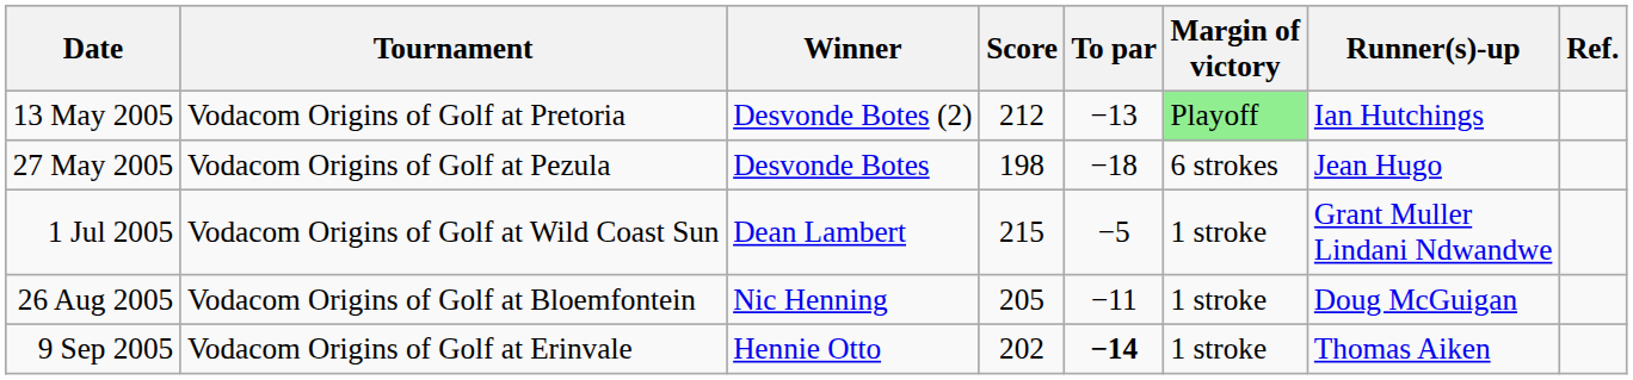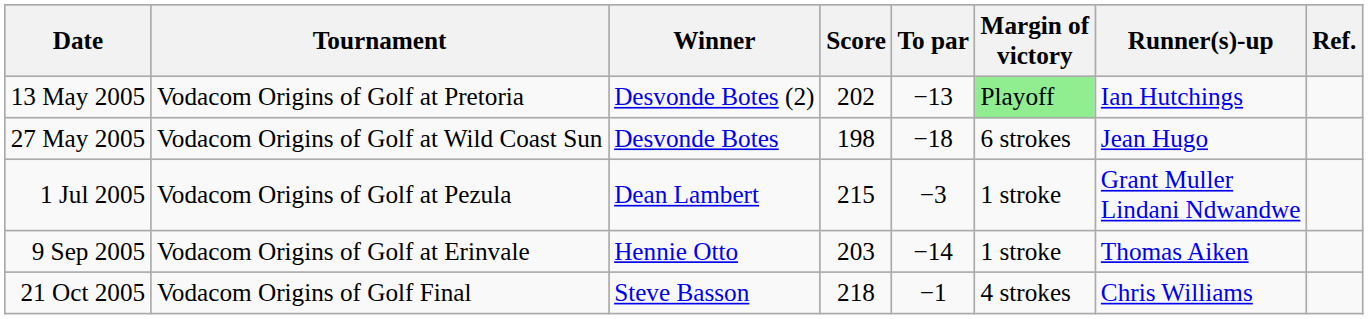13 May 2005 | Score: 212 -> 202
27 May 2005 | Tournament: Vodacom Origins of Golf at Pezula -> Vodacom Origins of Golf at Wild Coast Sun
1 Jul 2005 | Tournament: Vodacom Origins of Golf at Wild Coast Sun -> Vodacom Origins of Golf at Pezula
1 Jul 2005 | To par: −5 -> −3
- row: 26 Aug 2005 | Vodacom Origins of Golf at Bloemfontein | Nic Henning | 205 | −11 | 1 stroke | Doug McGuigan
9 Sep 2005 | Score: 202 -> 203
9 Sep 2005 | To par: bold -> normal
+ row: 21 Oct 2005 | Vodacom Origins of Golf Final | Steve Basson | 218 | −1 | 4 strokes | Chris Williams
